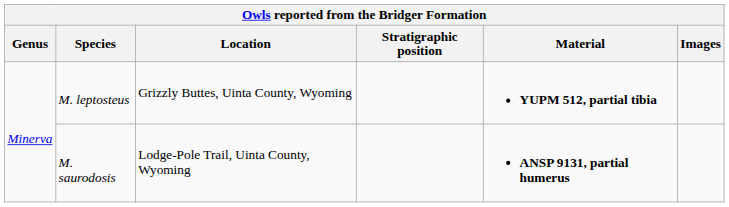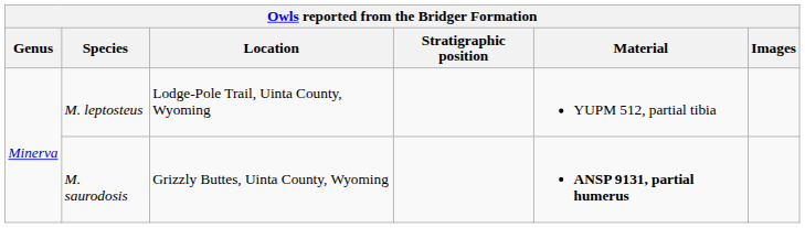M. leptosteus | Location: Grizzly Buttes, Uinta County, Wyoming -> Lodge-Pole Trail, Uinta County, Wyoming
M. leptosteus | Material: bold -> normal
M. saurodosis | Location: Lodge-Pole Trail, Uinta County, Wyoming -> Grizzly Buttes, Uinta County, Wyoming
